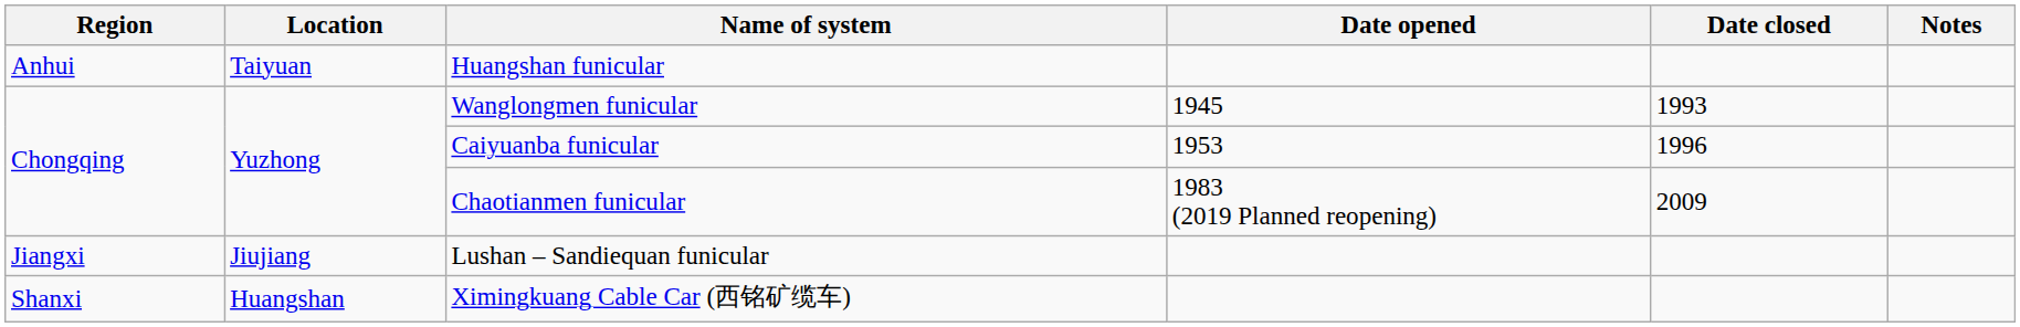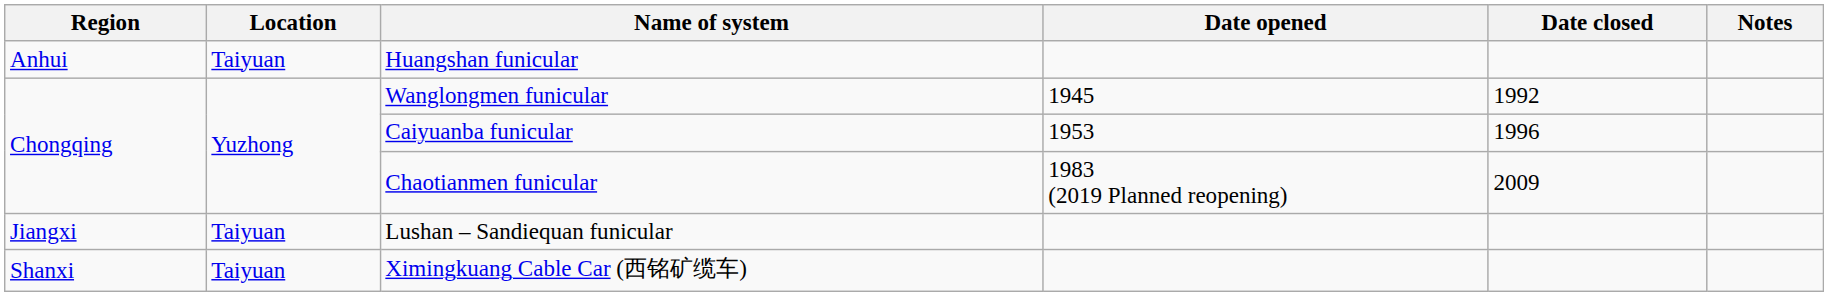Wanglongmen funicular | Date closed: 1993 -> 1992
Lushan – Sandiequan funicular | Location: Jiujiang -> Taiyuan
Ximingkuang Cable Car (西铭矿缆车) | Location: Huangshan -> Taiyuan
